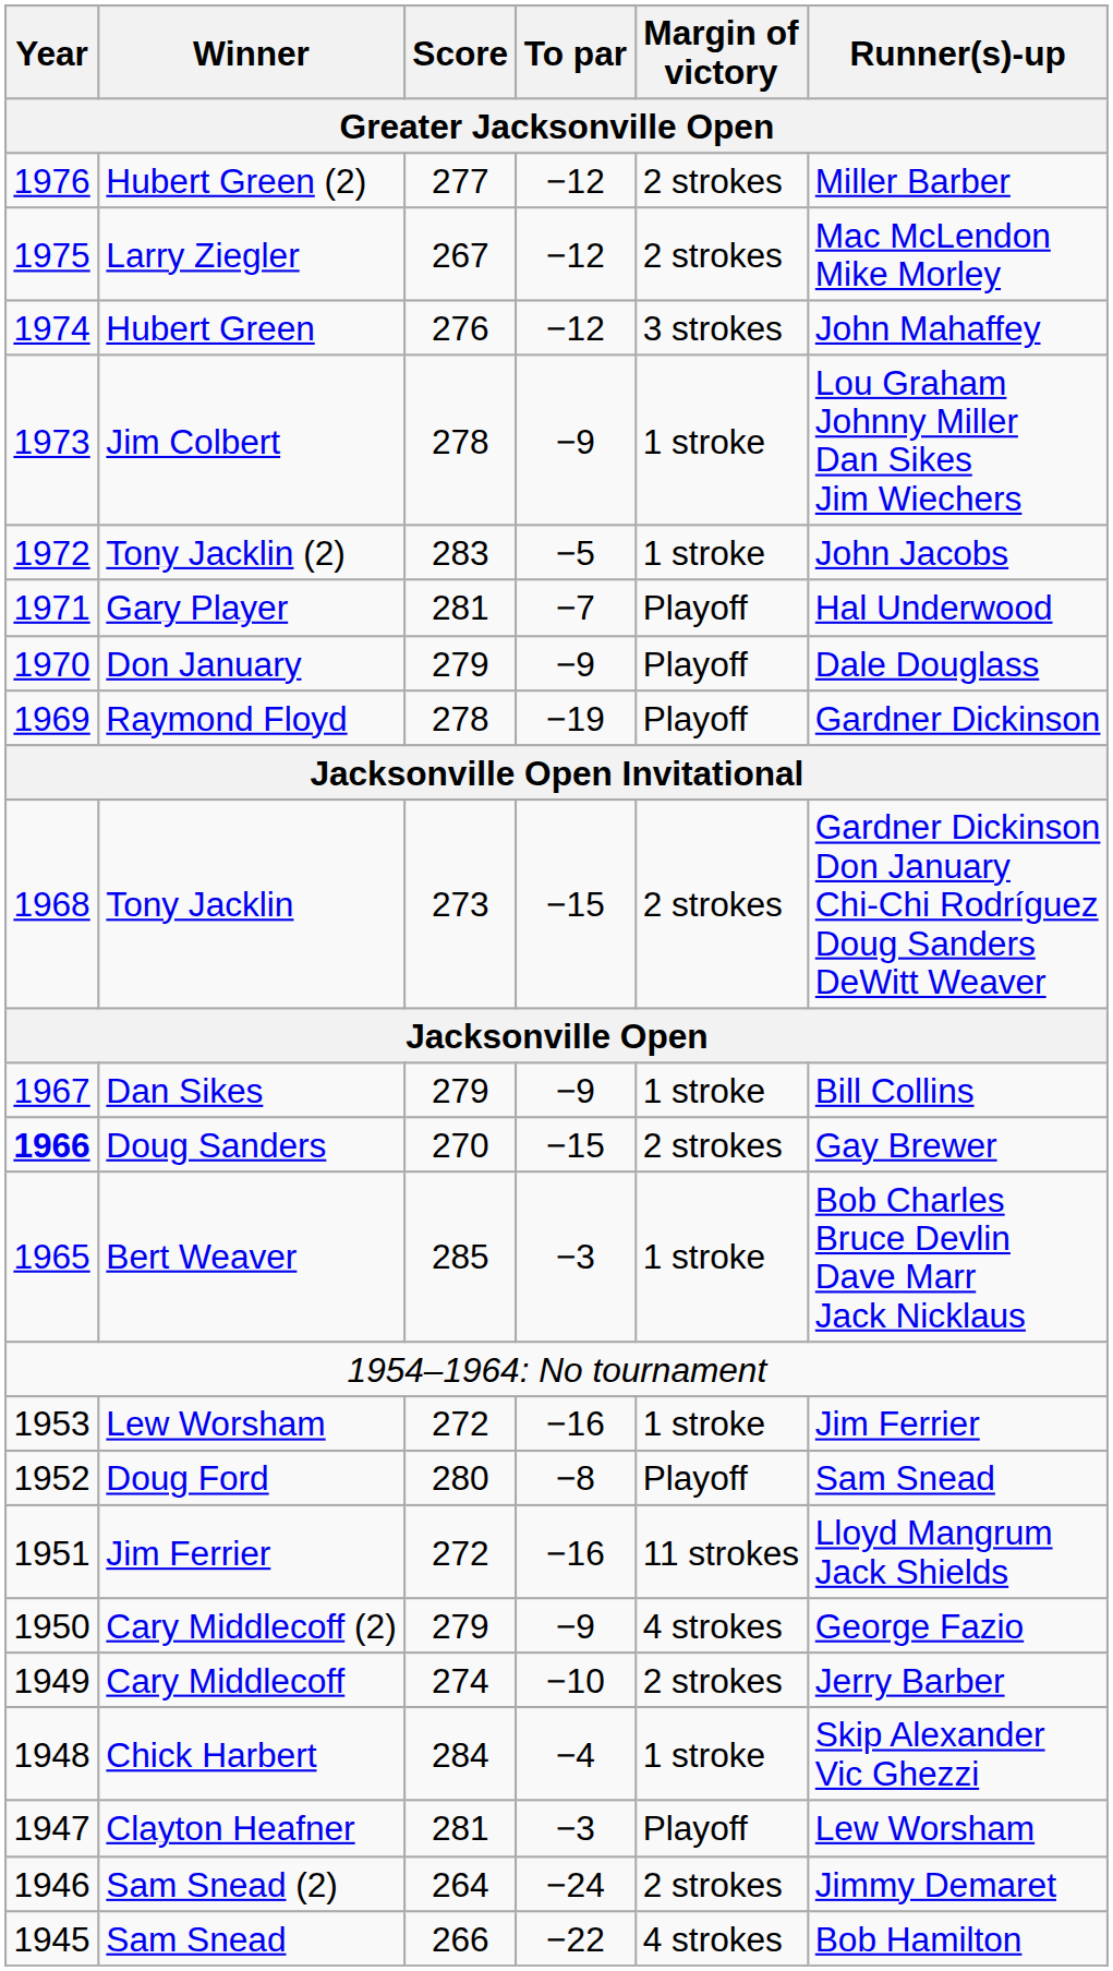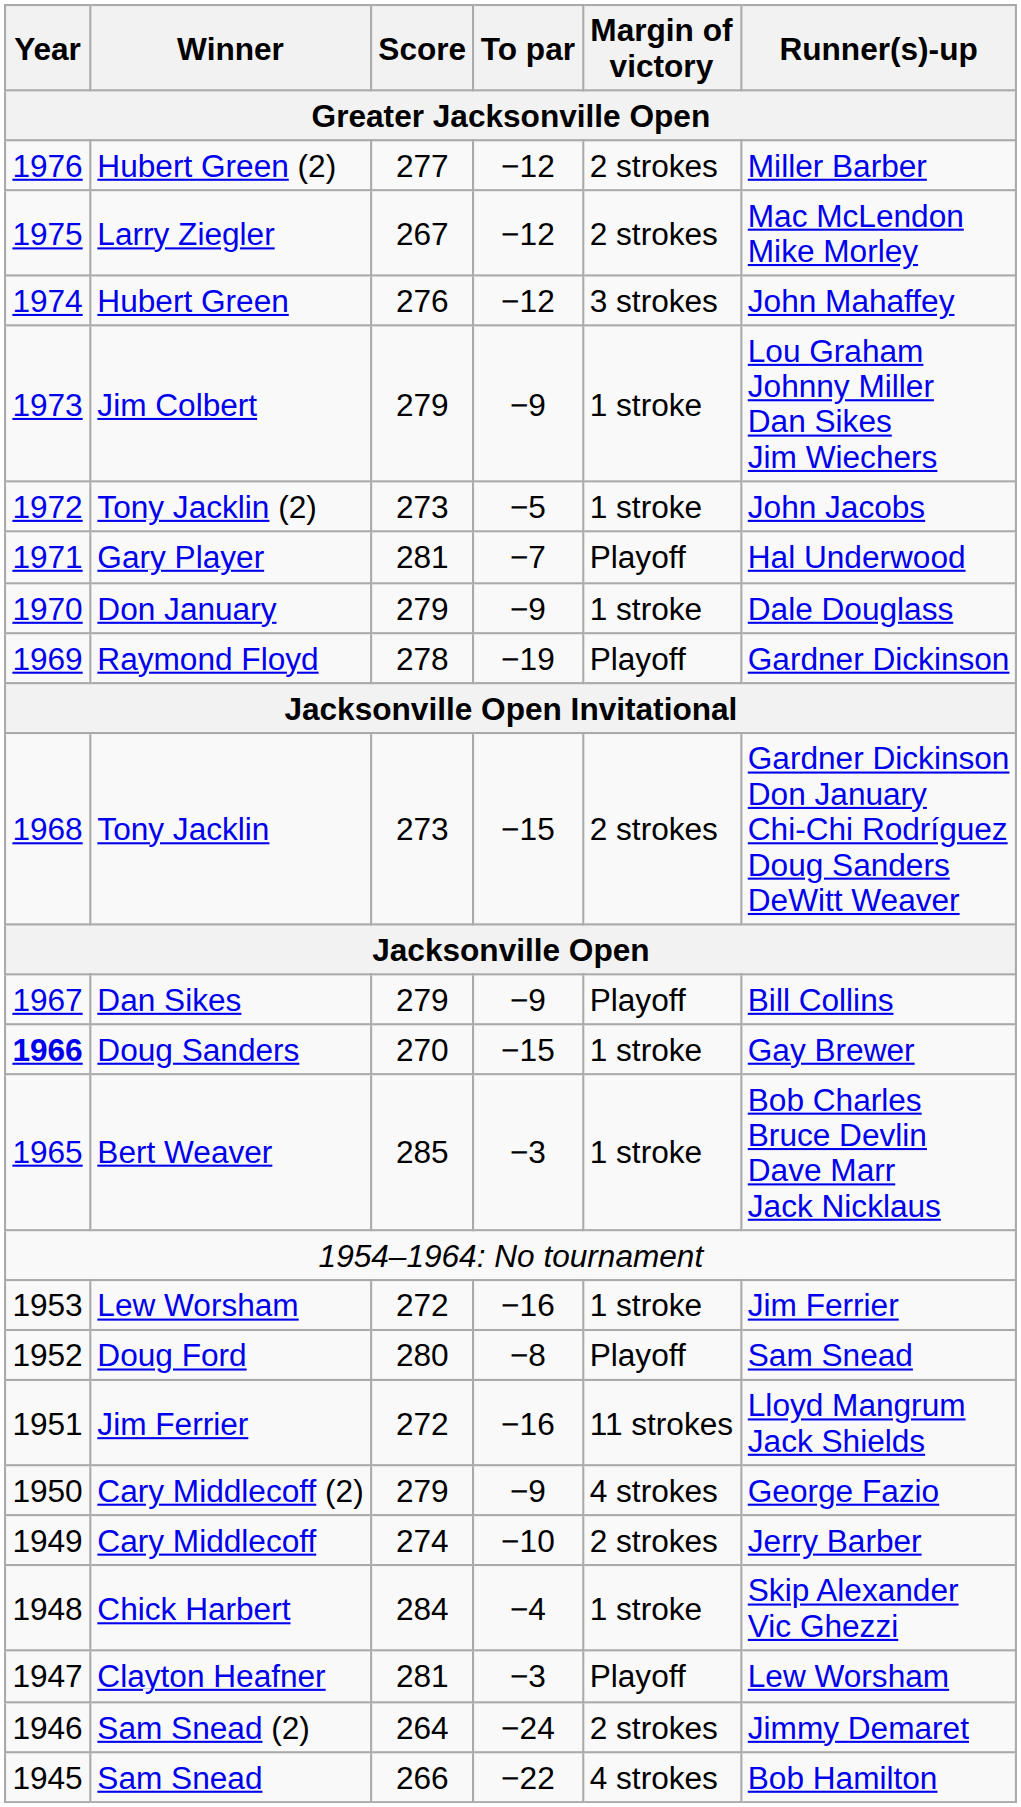Jim Colbert | Score: 278 -> 279
Tony Jacklin (2) | Score: 283 -> 273
Don January | Margin of victory: Playoff -> 1 stroke
Dan Sikes | Margin of victory: 1 stroke -> Playoff
Doug Sanders | Margin of victory: 2 strokes -> 1 stroke
